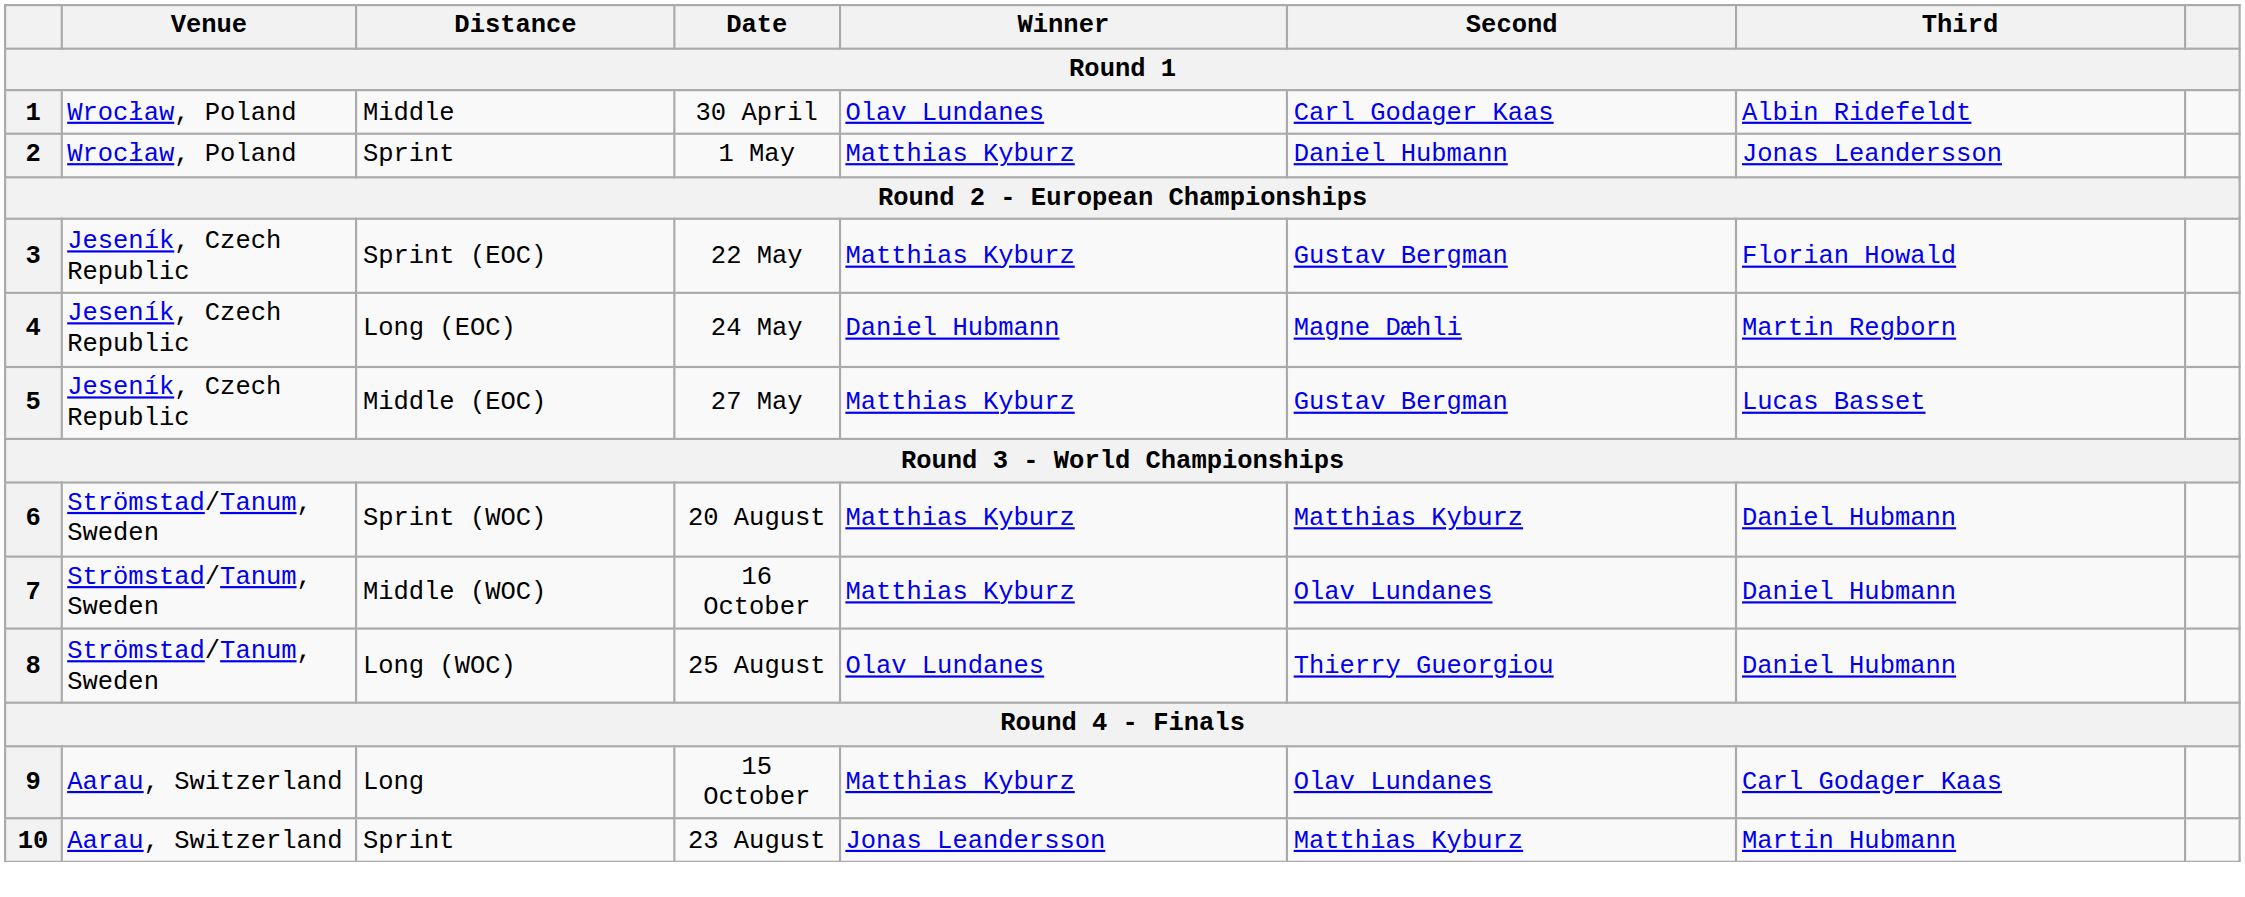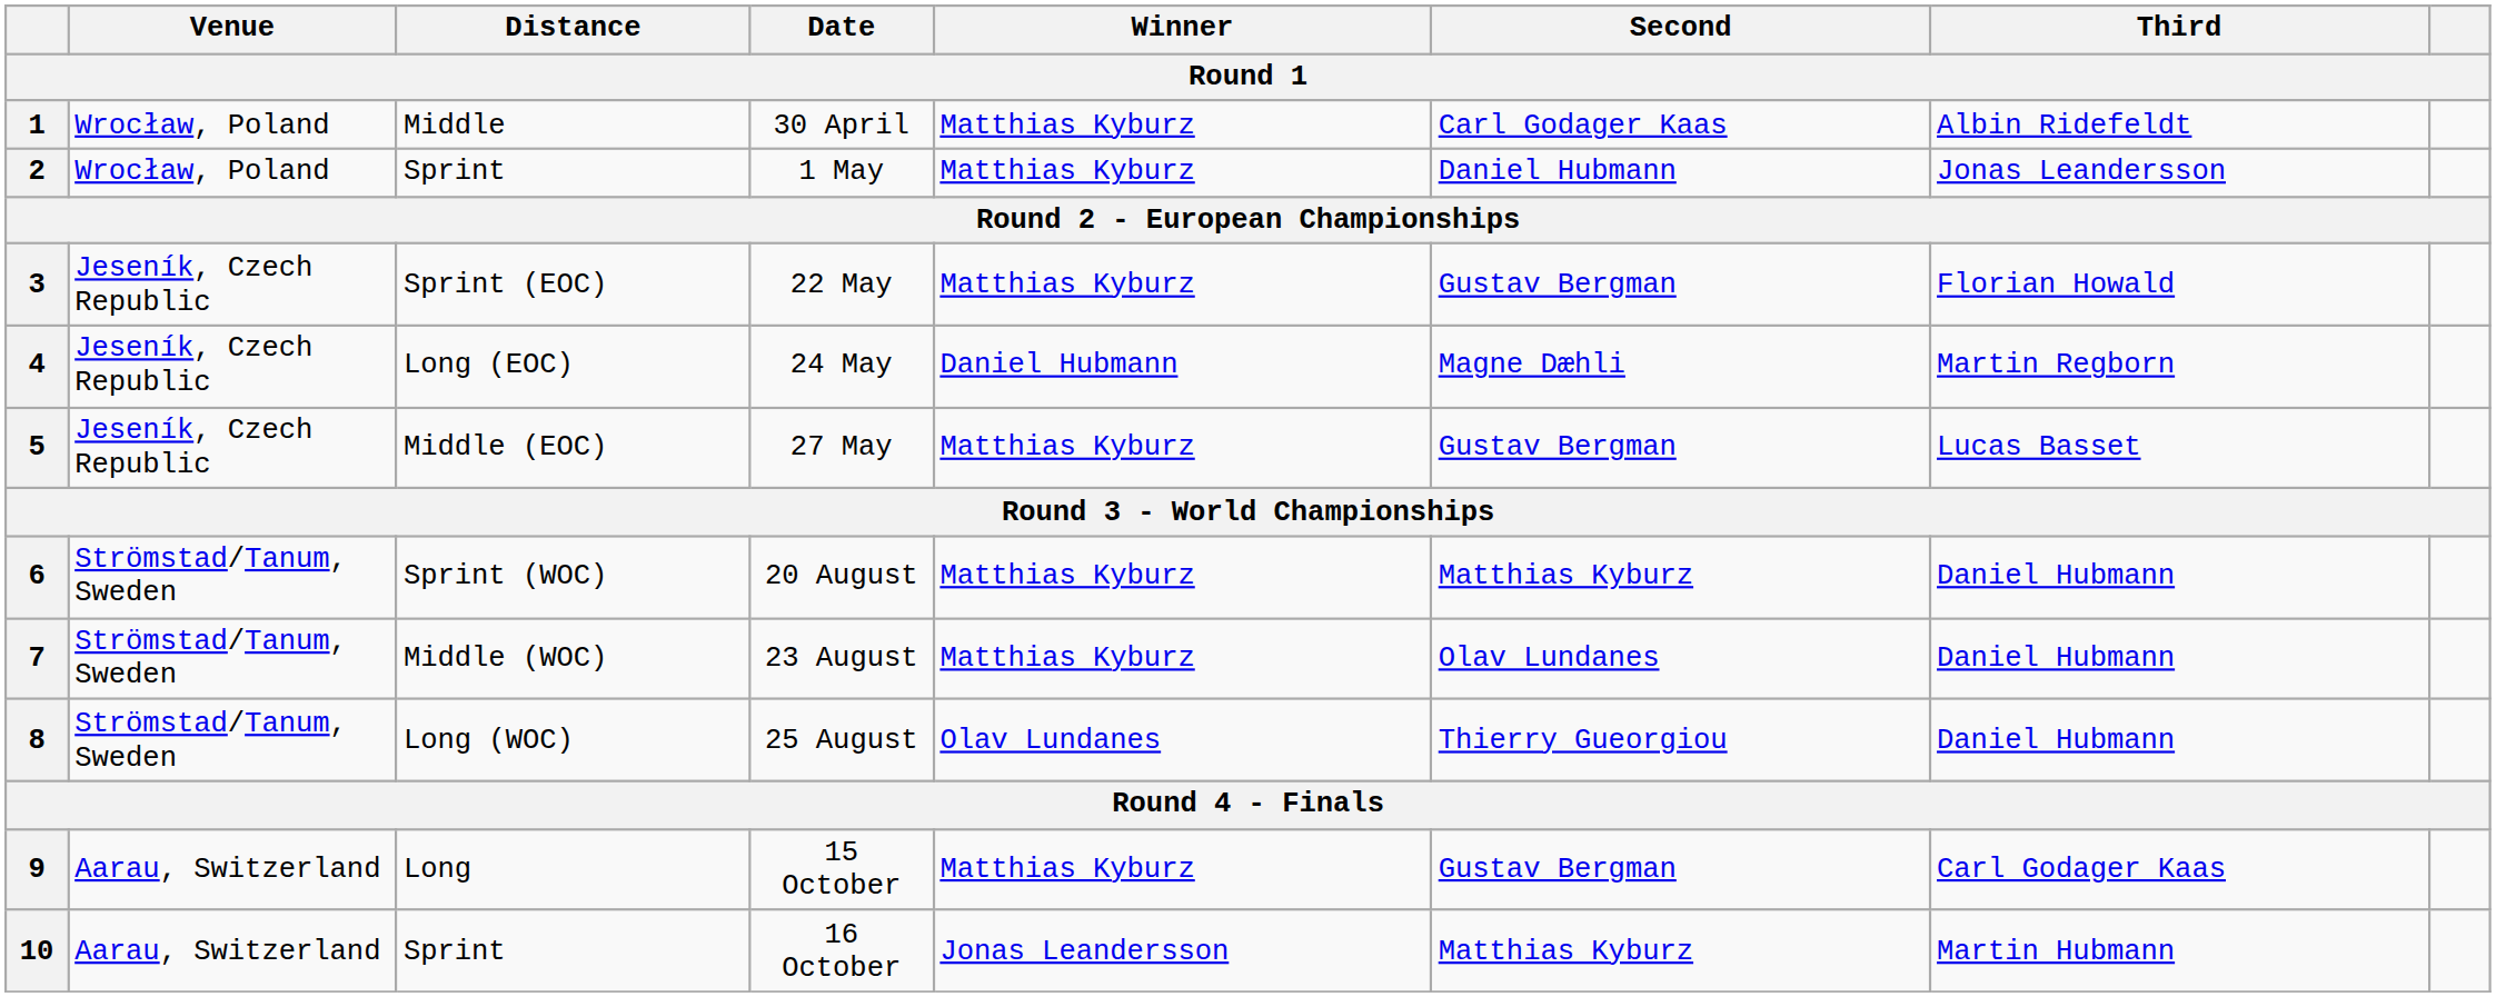1 | Winner: Olav Lundanes -> Matthias Kyburz
7 | Date: 16 October -> 23 August
9 | Second: Olav Lundanes -> Gustav Bergman
10 | Date: 23 August -> 16 October
